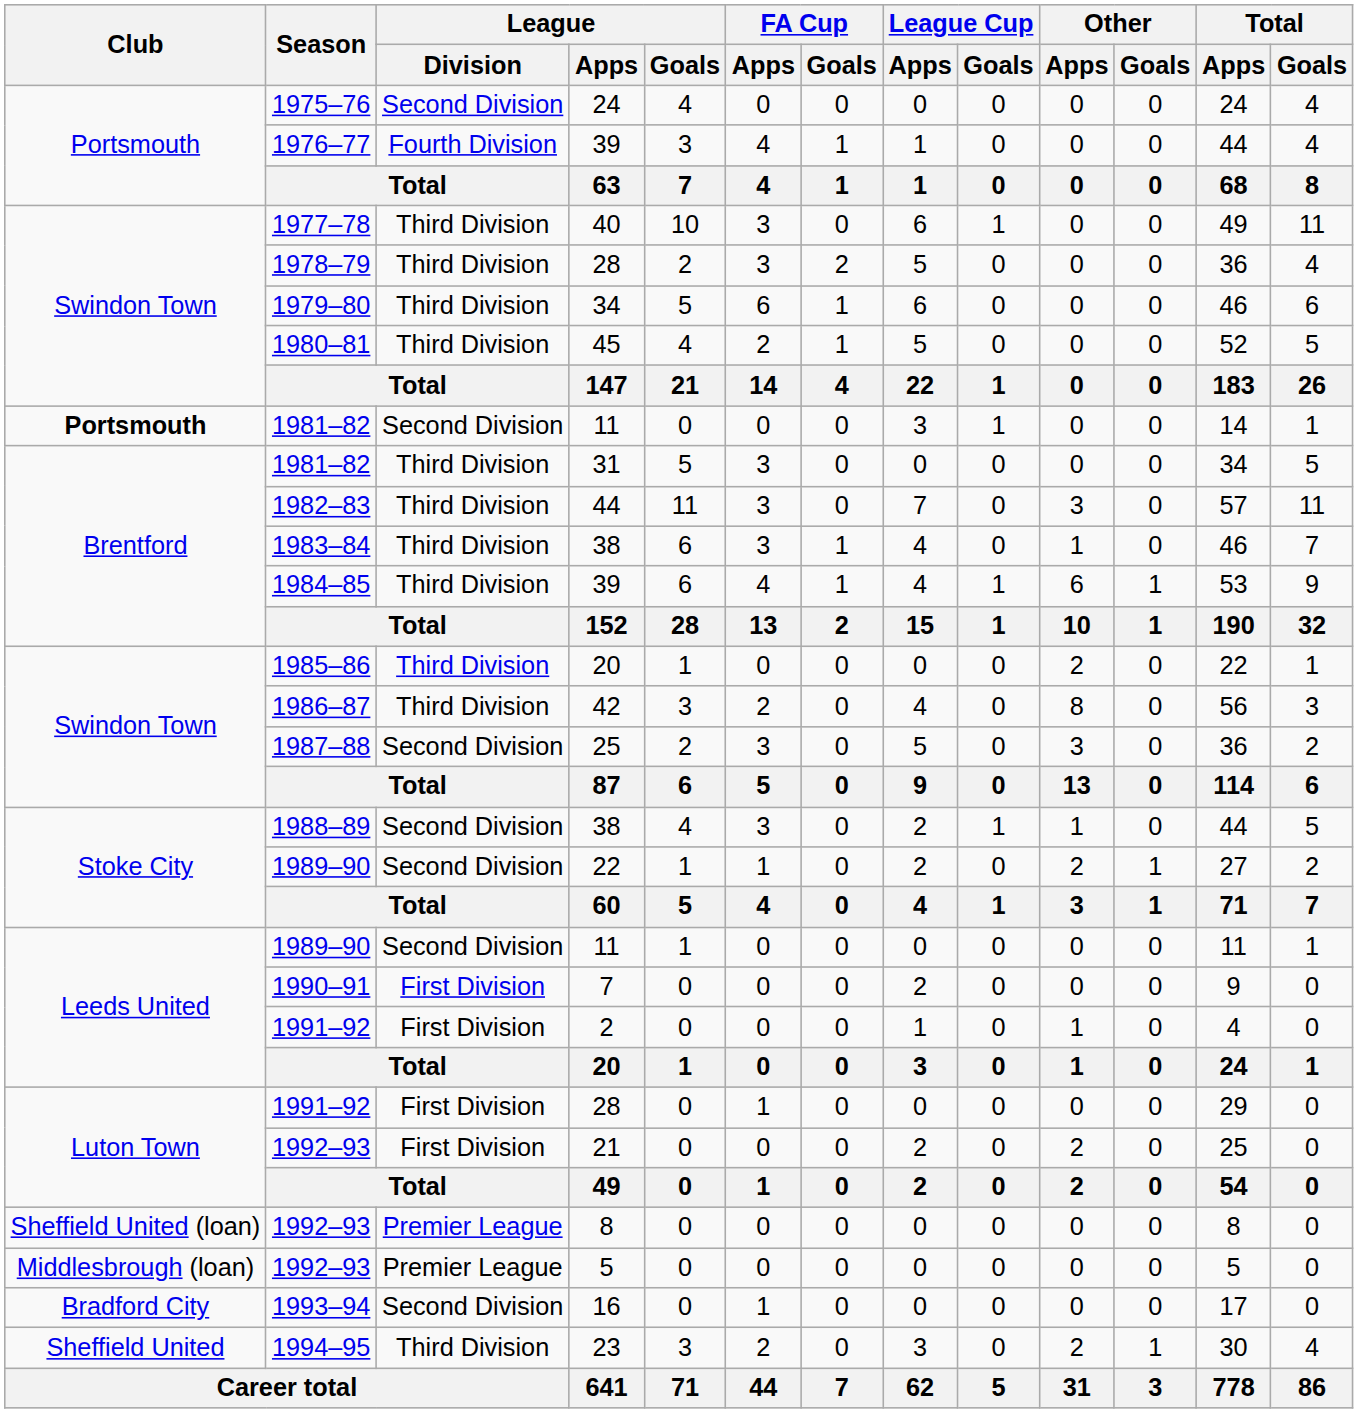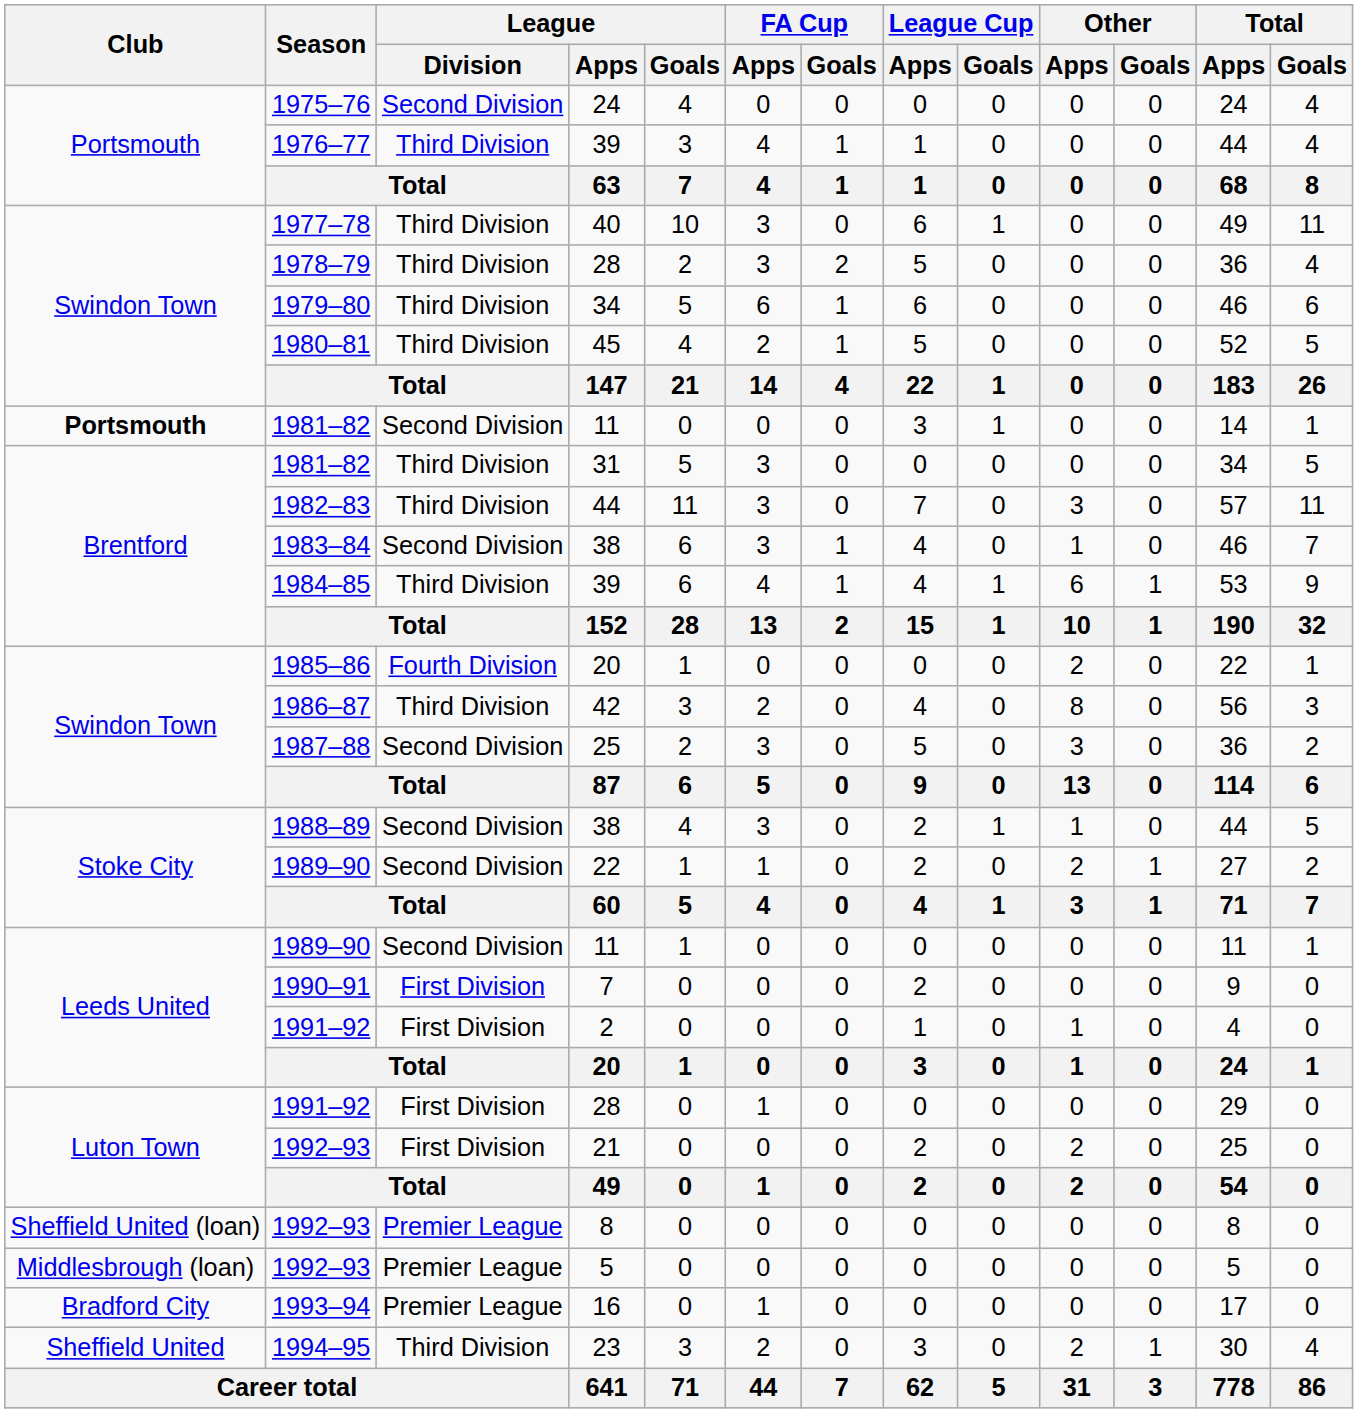1976–77 / 39 | League / Division: Fourth Division -> Third Division
1983–84 / 38 | League / Division: Third Division -> Second Division
1985–86 / 20 | League / Division: Third Division -> Fourth Division
16 | League / Division: Second Division -> Premier League
